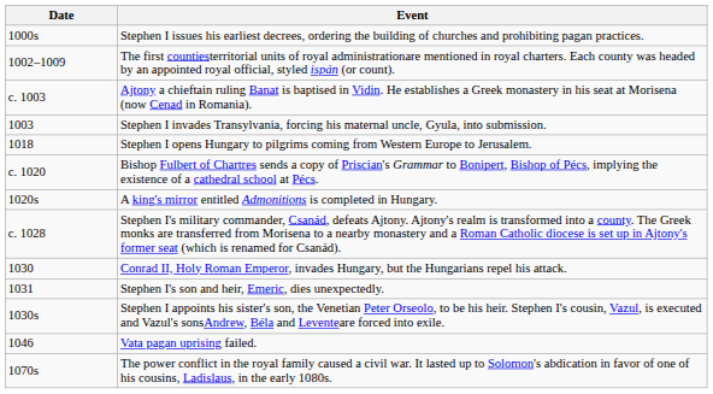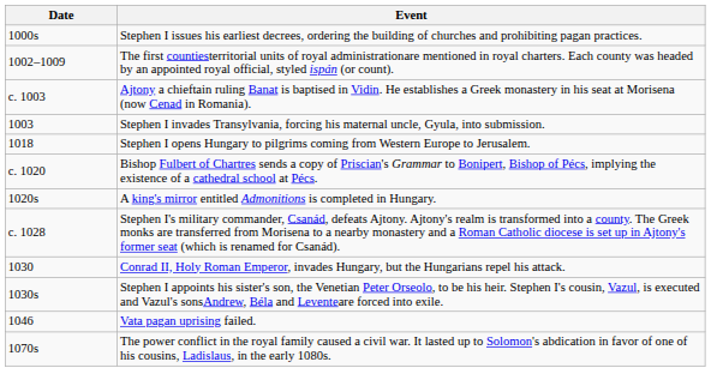- row: 1031 | Stephen I's son and heir, Emeric, dies unexpectedly.
